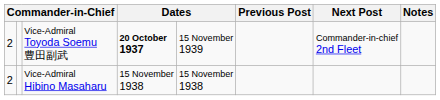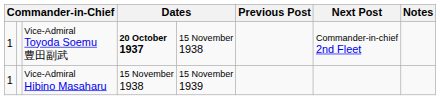Vice-Admiral Toyoda Soemu 豊田副武 | column 1: 2 -> 1
Vice-Admiral Toyoda Soemu 豊田副武 | column 5: 15 November 1939 -> 15 November 1938
Vice-Admiral Hibino Masaharu | column 1: 2 -> 1
Vice-Admiral Hibino Masaharu | column 5: 15 November 1938 -> 15 November 1939
